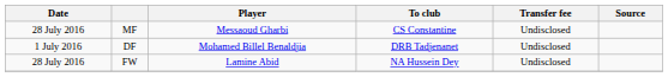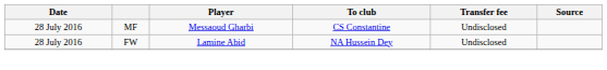- row: 1 July 2016 | DF | Mohamed Billel Benaldjia | DRB Tadjenanet | Undisclosed
